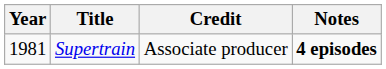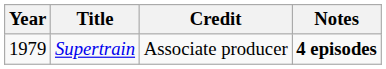Supertrain | Year: 1981 -> 1979
